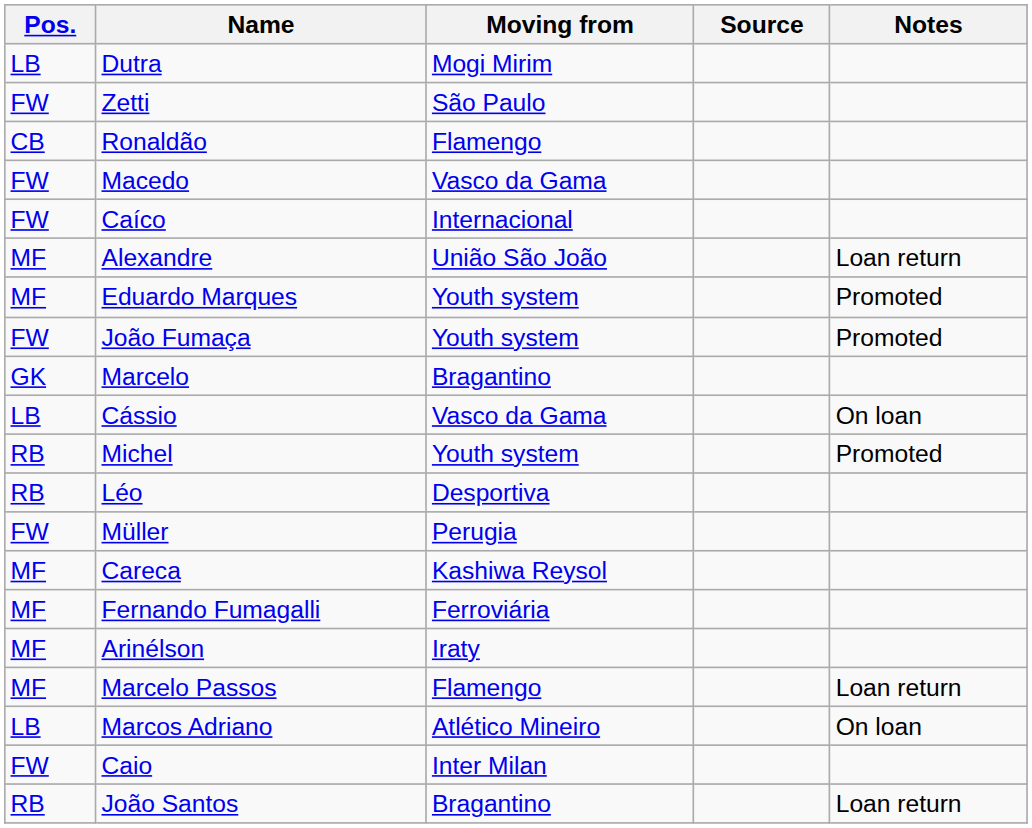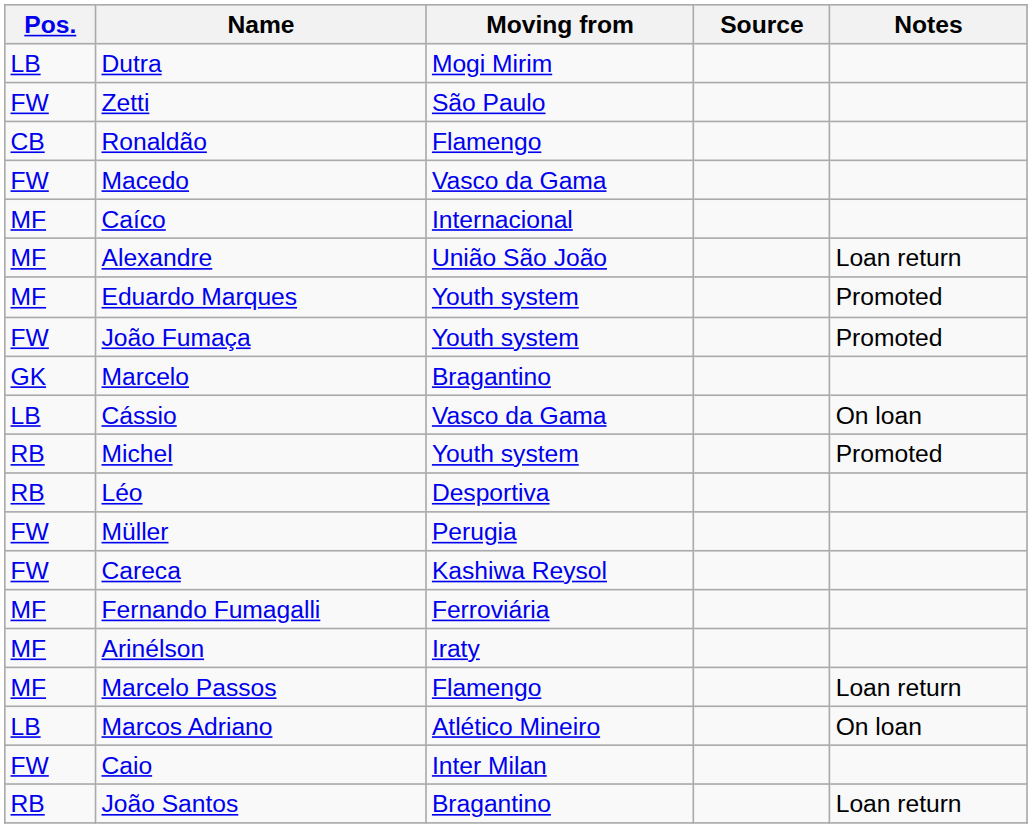Caíco | Pos.: FW -> MF
Careca | Pos.: MF -> FW
